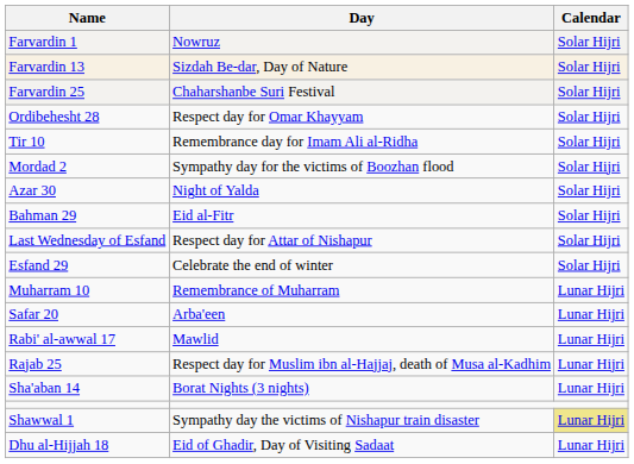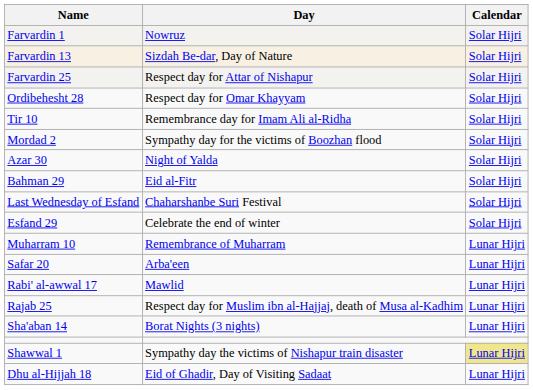Farvardin 25 | Day: Chaharshanbe Suri Festival -> Respect day for Attar of Nishapur
Last Wednesday of Esfand | Day: Respect day for Attar of Nishapur -> Chaharshanbe Suri Festival
